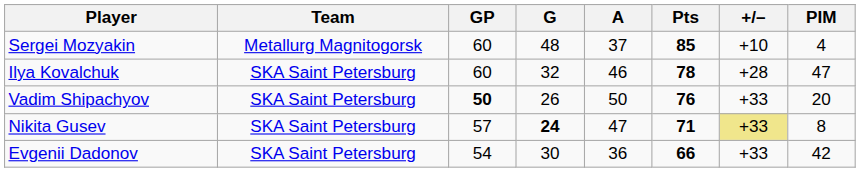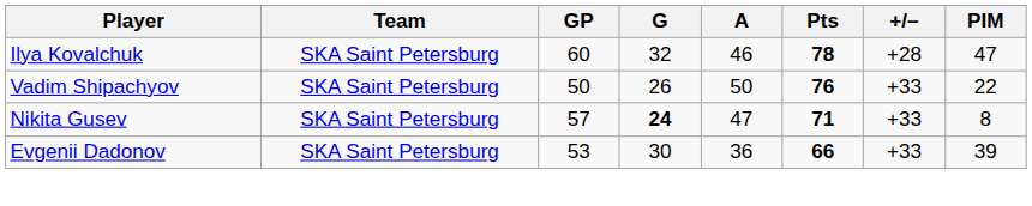- row: Sergei Mozyakin | Metallurg Magnitogorsk | 60 | 48 | 37 | 85 | +10 | 4
Vadim Shipachyov | GP: bold -> normal
Vadim Shipachyov | PIM: 20 -> 22
Nikita Gusev | +/–: khaki background -> no background
Evgenii Dadonov | GP: 54 -> 53
Evgenii Dadonov | PIM: 42 -> 39
